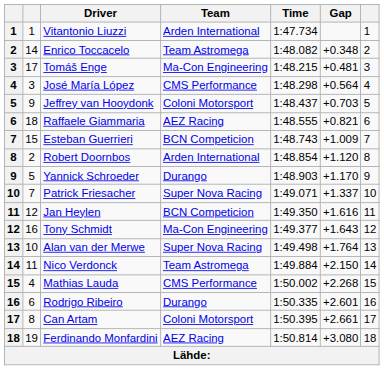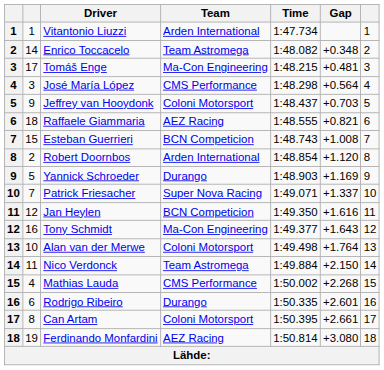Esteban Guerrieri | Gap: +1.009 -> +1.008
Yannick Schroeder | Gap: +1.170 -> +1.169
Alan van der Merwe | Team: Super Nova Racing -> Coloni Motorsport
